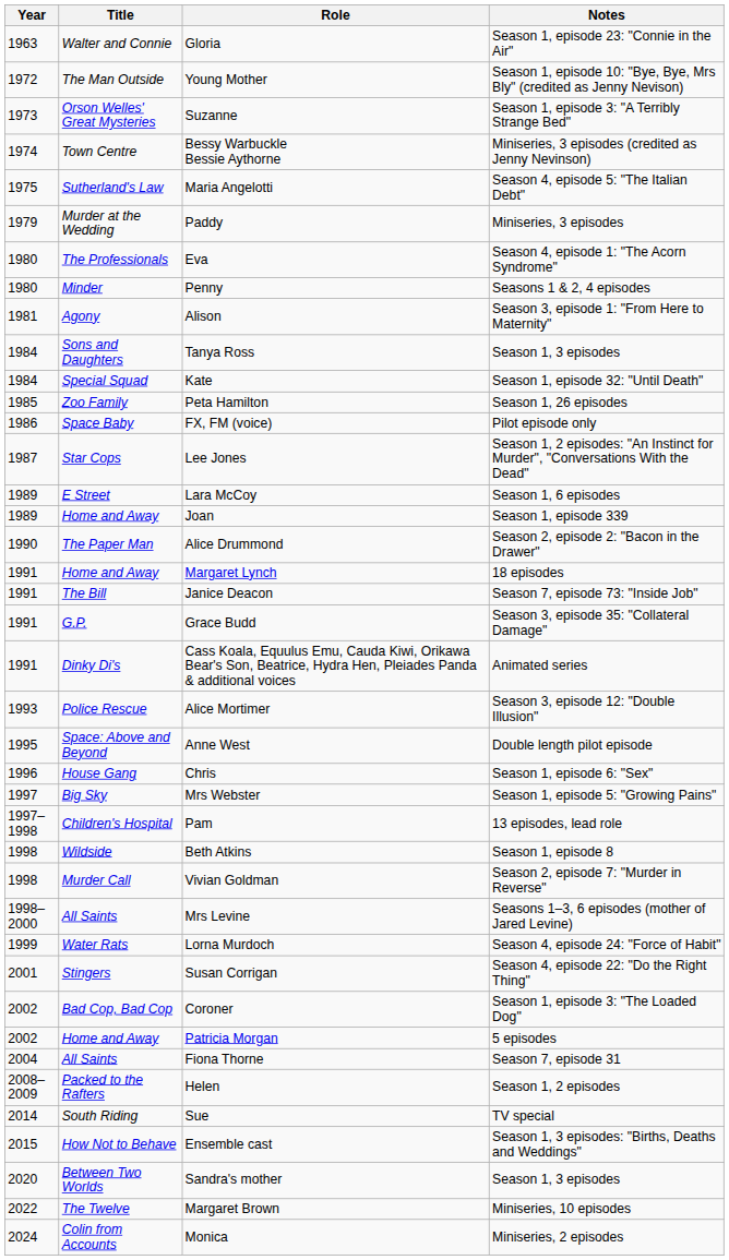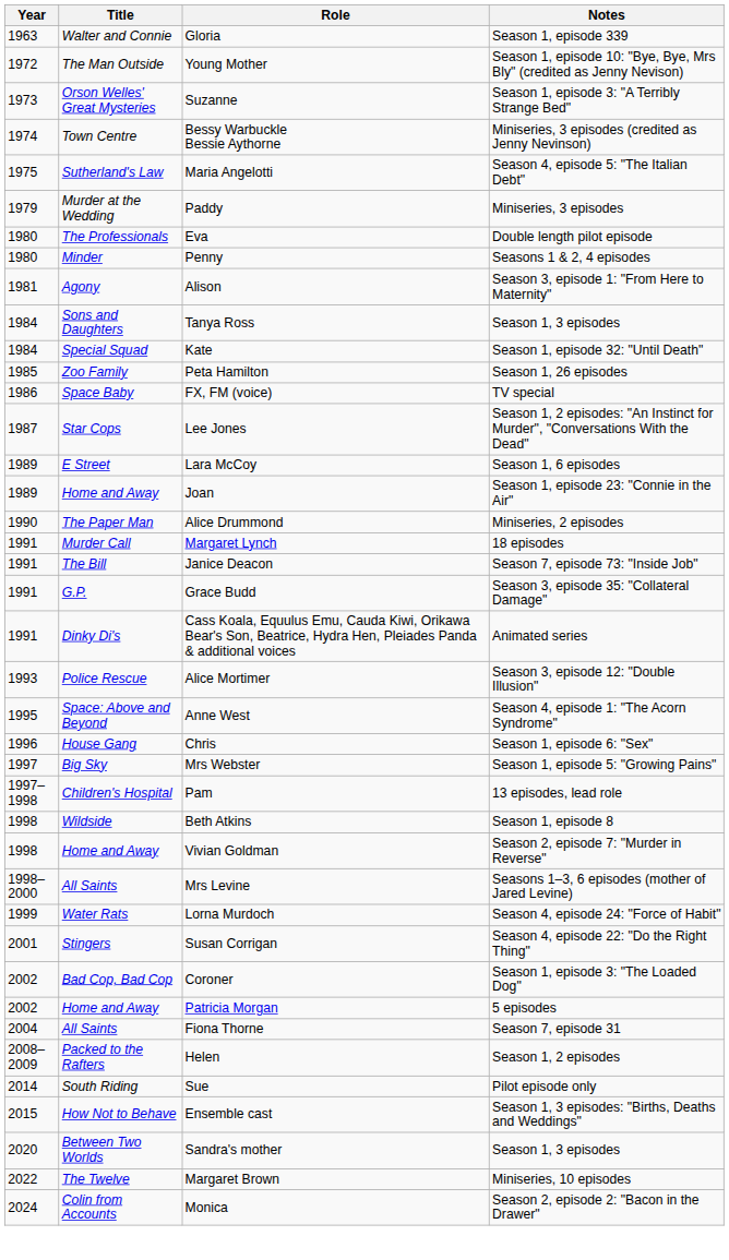Gloria | Notes: Season 1, episode 23: "Connie in the Air" -> Season 1, episode 339
Eva | Notes: Season 4, episode 1: "The Acorn Syndrome" -> Double length pilot episode
FX, FM (voice) | Notes: Pilot episode only -> TV special
Joan | Notes: Season 1, episode 339 -> Season 1, episode 23: "Connie in the Air"
Alice Drummond | Notes: Season 2, episode 2: "Bacon in the Drawer" -> Miniseries, 2 episodes
Margaret Lynch | Title: Home and Away -> Murder Call
Anne West | Notes: Double length pilot episode -> Season 4, episode 1: "The Acorn Syndrome"
Vivian Goldman | Title: Murder Call -> Home and Away
Sue | Notes: TV special -> Pilot episode only
Monica | Notes: Miniseries, 2 episodes -> Season 2, episode 2: "Bacon in the Drawer"
